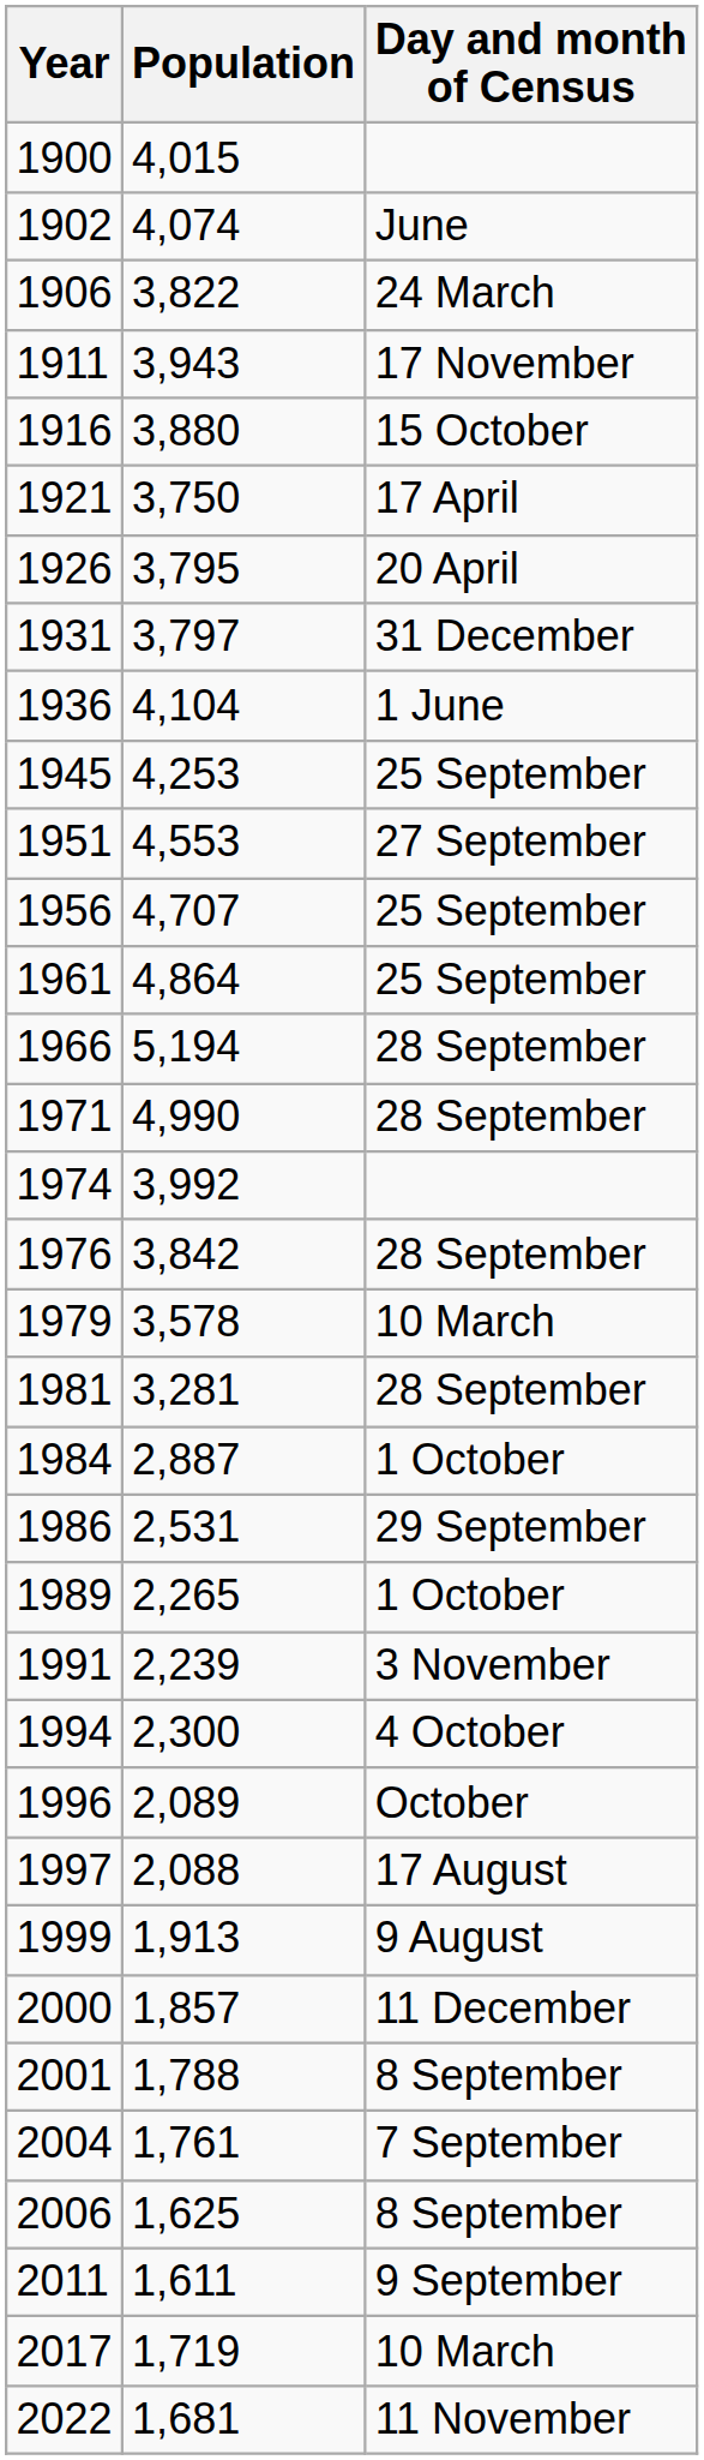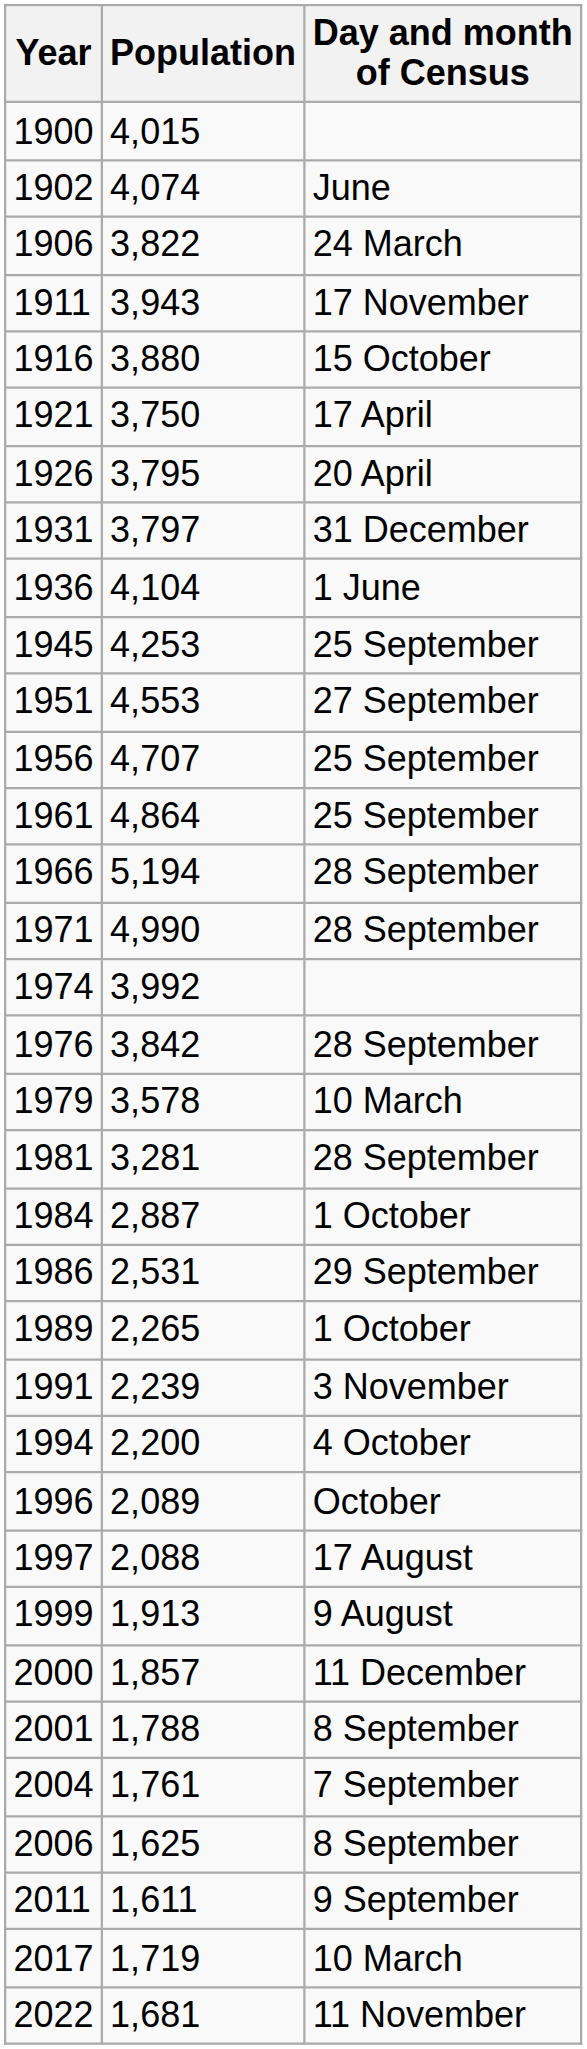1994 | Population: 2,300 -> 2,200
